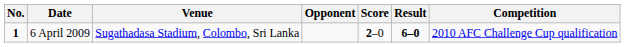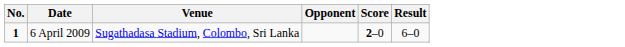- column: Competition | 2010 AFC Challenge Cup qualification
6 April 2009 | Result: bold -> normal
